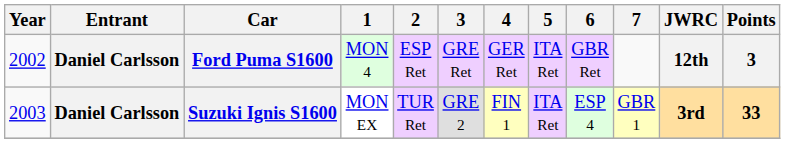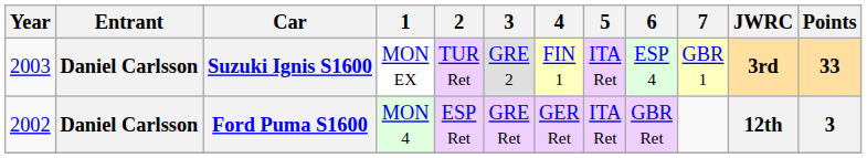rows swapped: Ford Puma S1600 <-> Suzuki Ignis S1600
